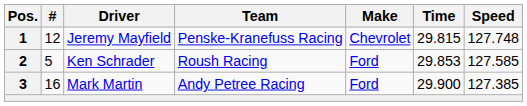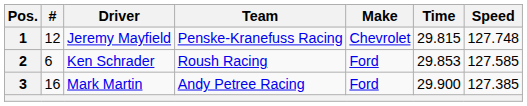2 | #: 5 -> 6
